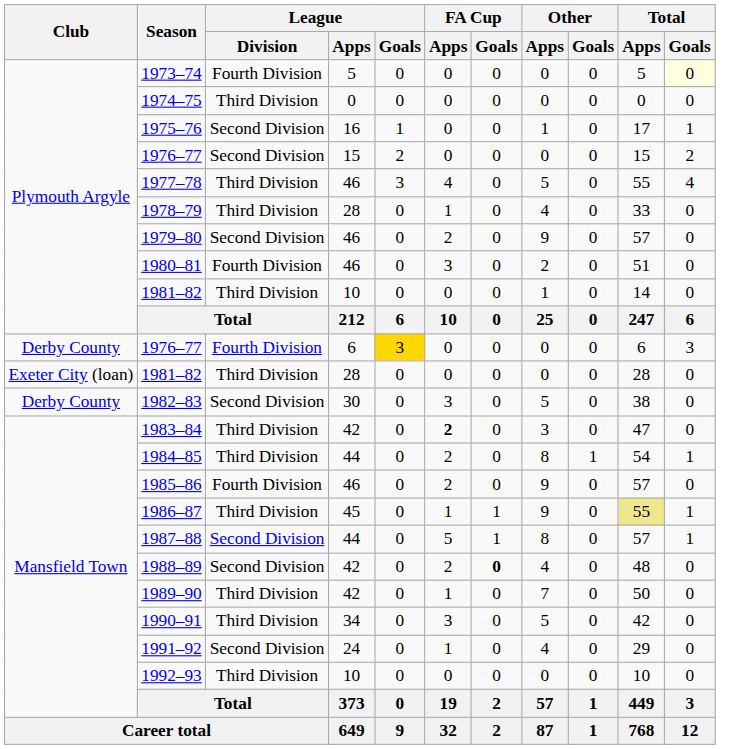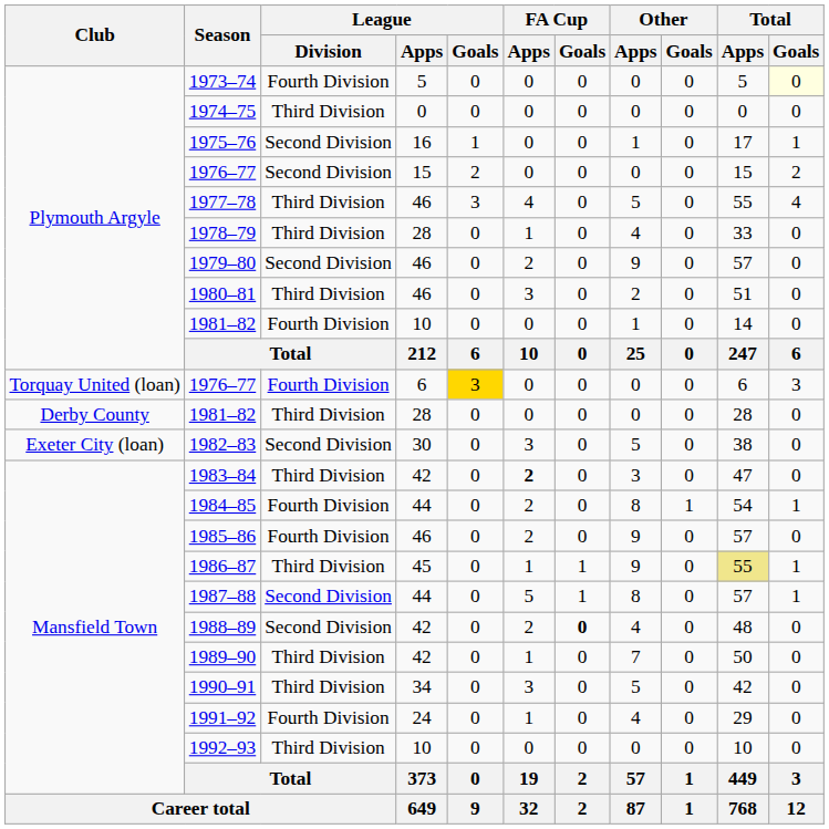1980–81 | League / Division: Fourth Division -> Third Division
1981–82 / 10 | League / Division: Third Division -> Fourth Division
1976–77 / 6 | Club: Derby County -> Torquay United (loan)
1981–82 / 28 | Club: Exeter City (loan) -> Derby County
1982–83 | Club: Derby County -> Exeter City (loan)
1984–85 | League / Division: Third Division -> Fourth Division
1991–92 | League / Division: Second Division -> Fourth Division
